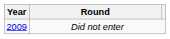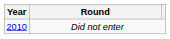Did not enter | Year: 2009 -> 2010
